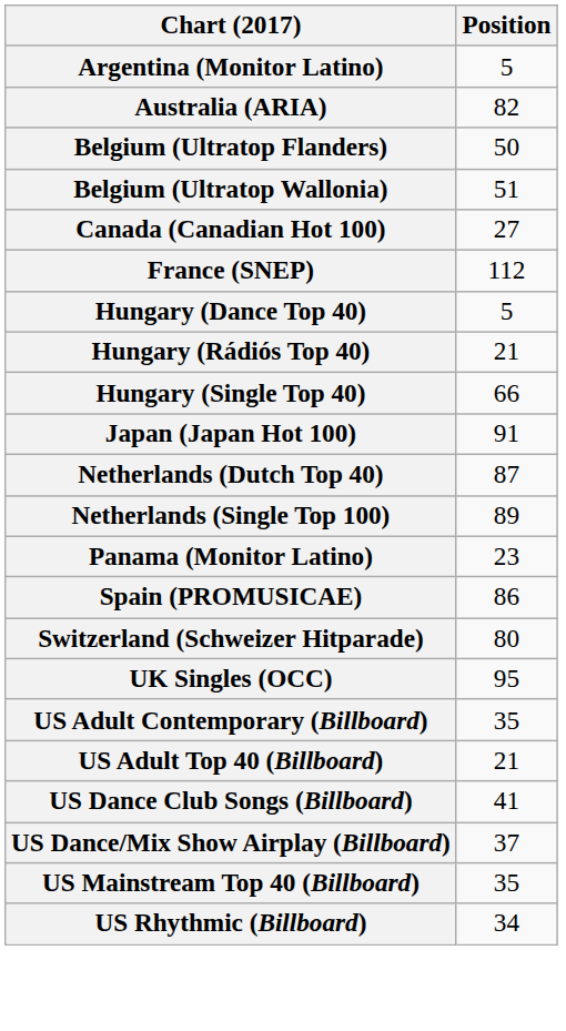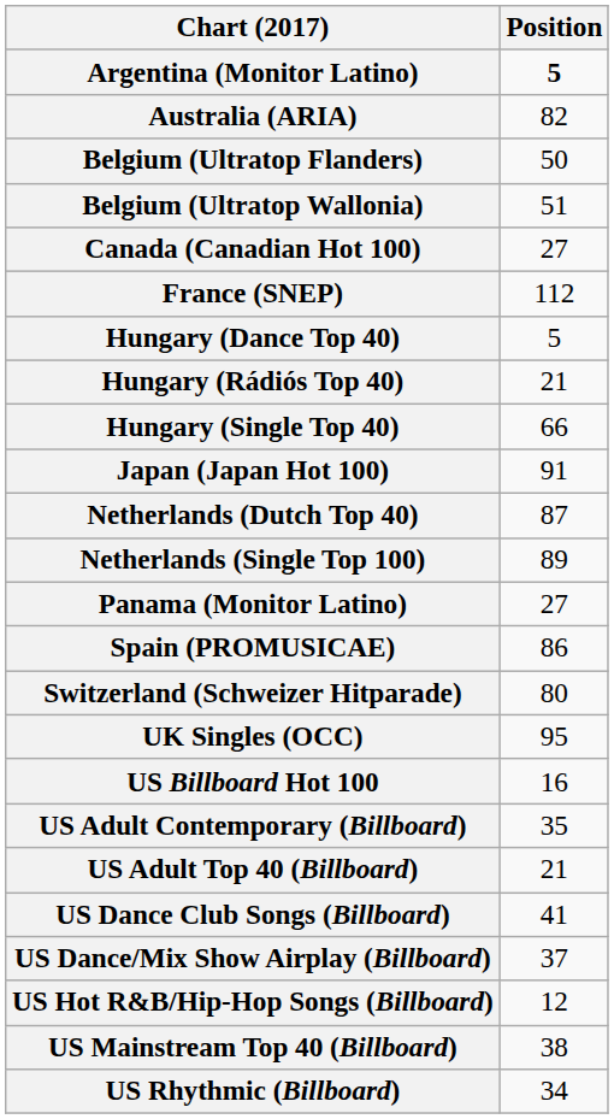Argentina (Monitor Latino) | Position: normal -> bold
Panama (Monitor Latino) | Position: 23 -> 27
+ row: US Billboard Hot 100 | 16
+ row: US Hot R&B/Hip-Hop Songs (Billboard) | 12
US Mainstream Top 40 (Billboard) | Position: 35 -> 38
